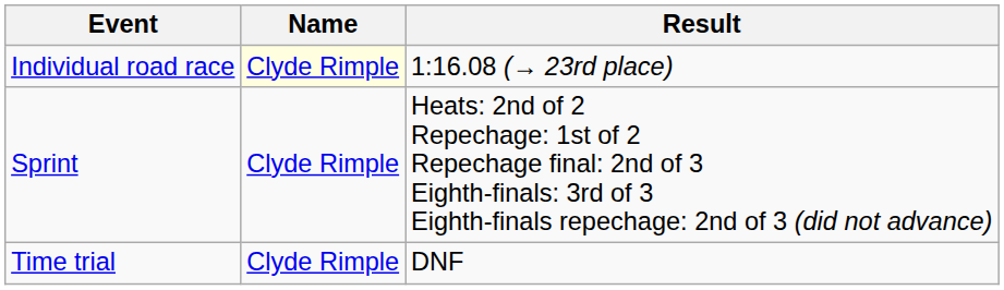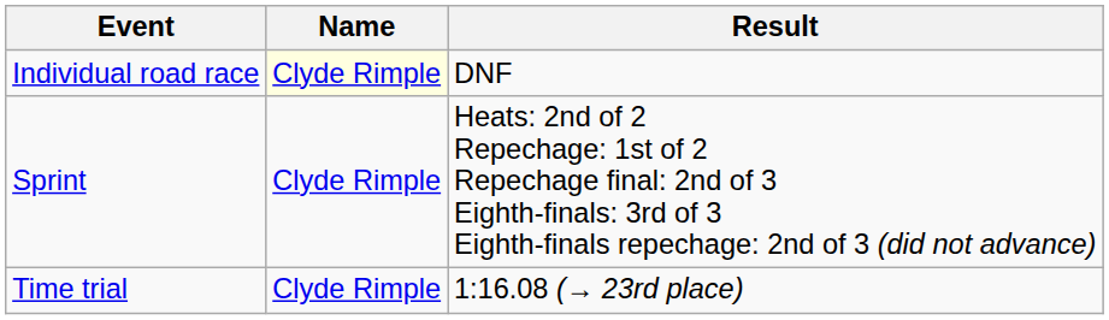Individual road race | Result: 1:16.08 (→ 23rd place) -> DNF
Time trial | Result: DNF -> 1:16.08 (→ 23rd place)
